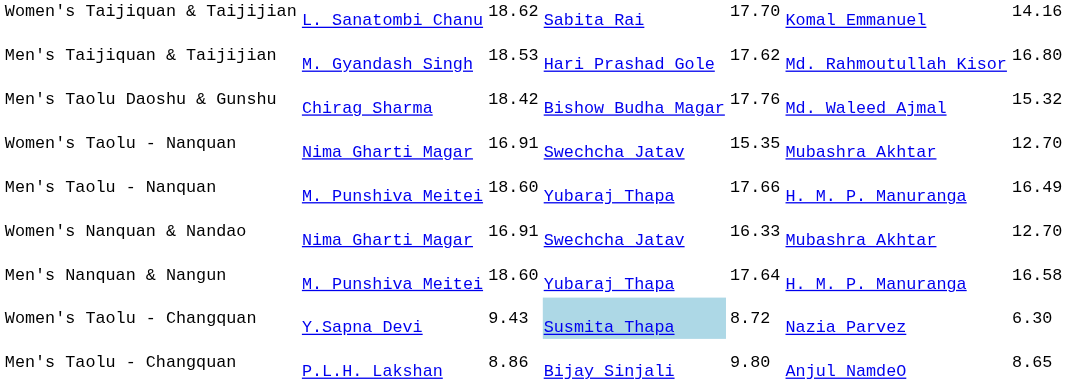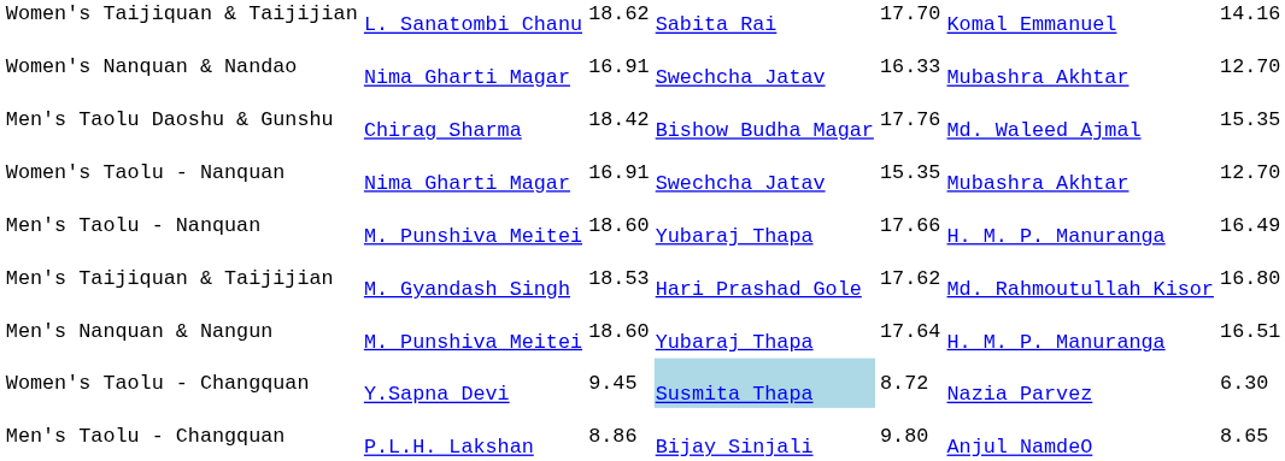rows swapped: Men's Taijiquan & Taijijian <-> Women's Nanquan & Nandao
Men's Taolu Daoshu & Gunshu | column 7: 15.32 -> 15.35
Men's Nanquan & Nangun | column 7: 16.58 -> 16.51
Women's Taolu - Changquan | column 3: 9.43 -> 9.45
